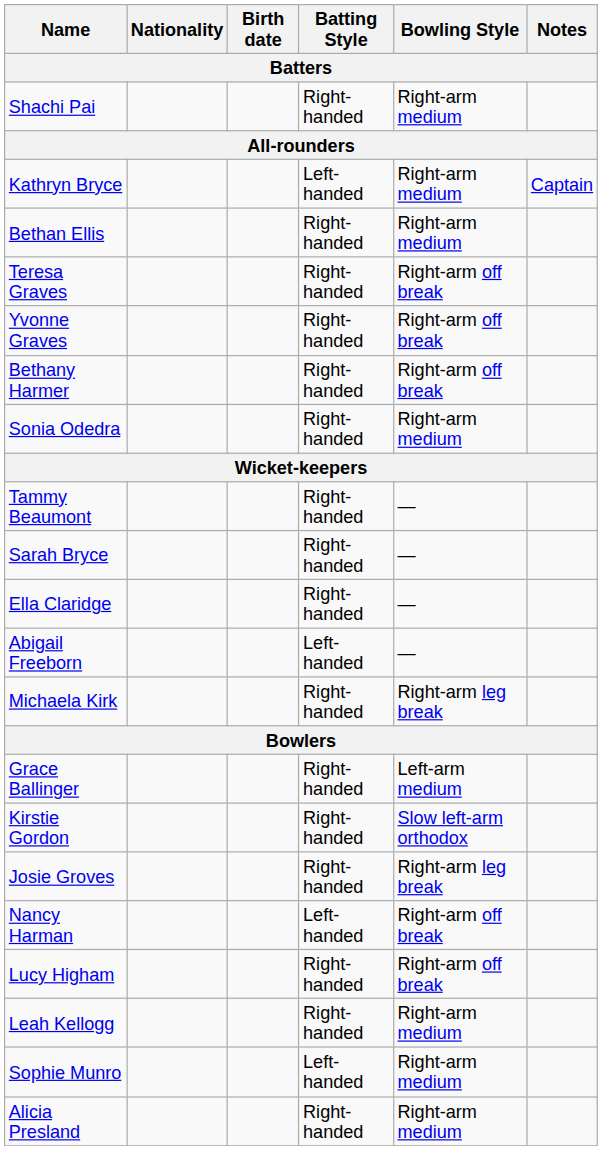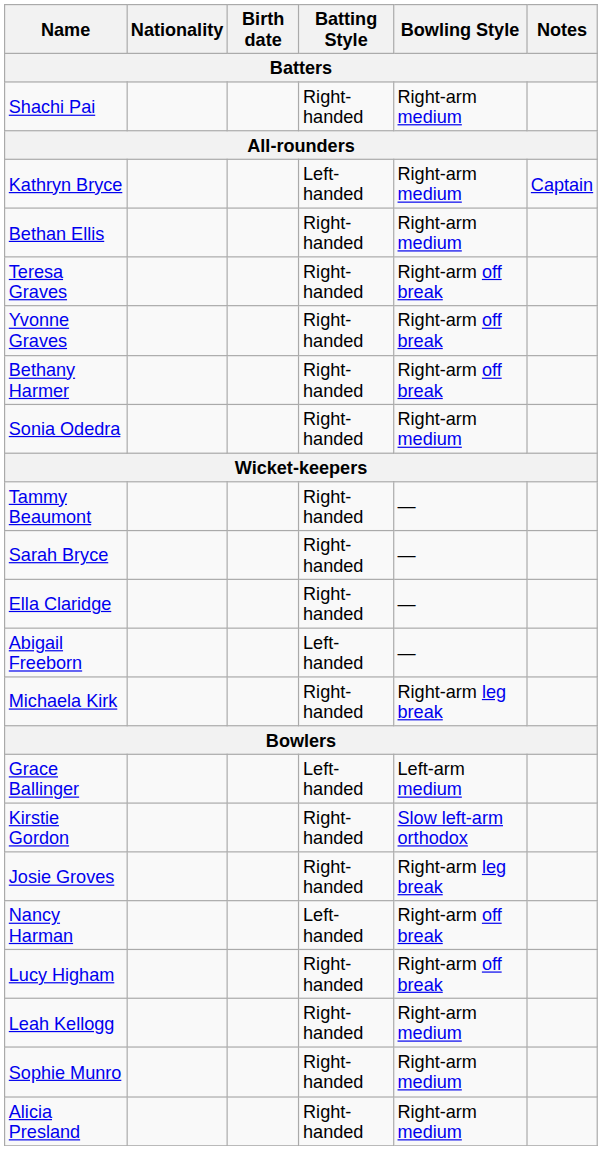Grace Ballinger | Batting Style: Right-handed -> Left-handed
Sophie Munro | Batting Style: Left-handed -> Right-handed
